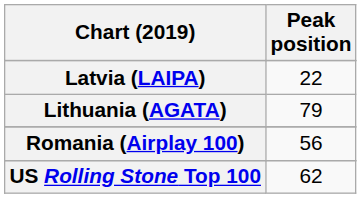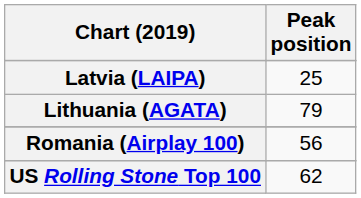Latvia (LAIPA) | Peak position: 22 -> 25
